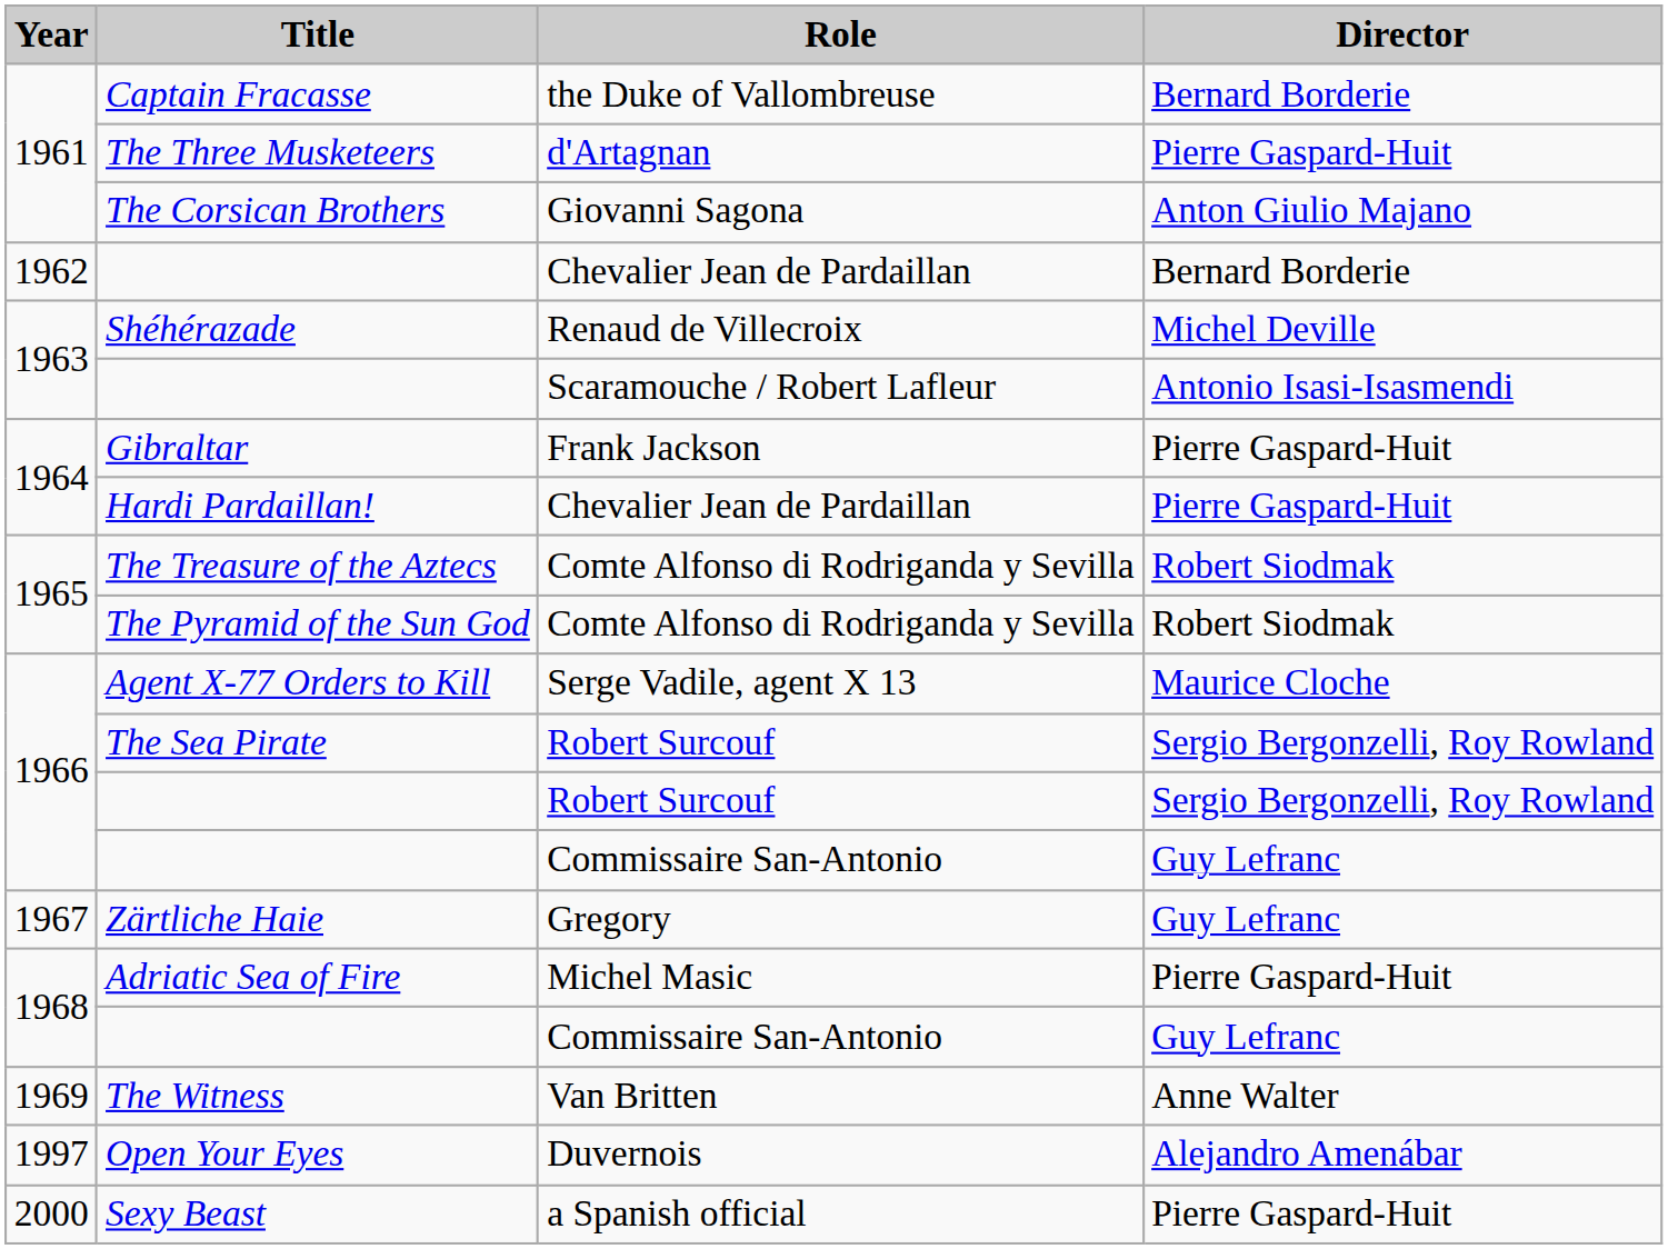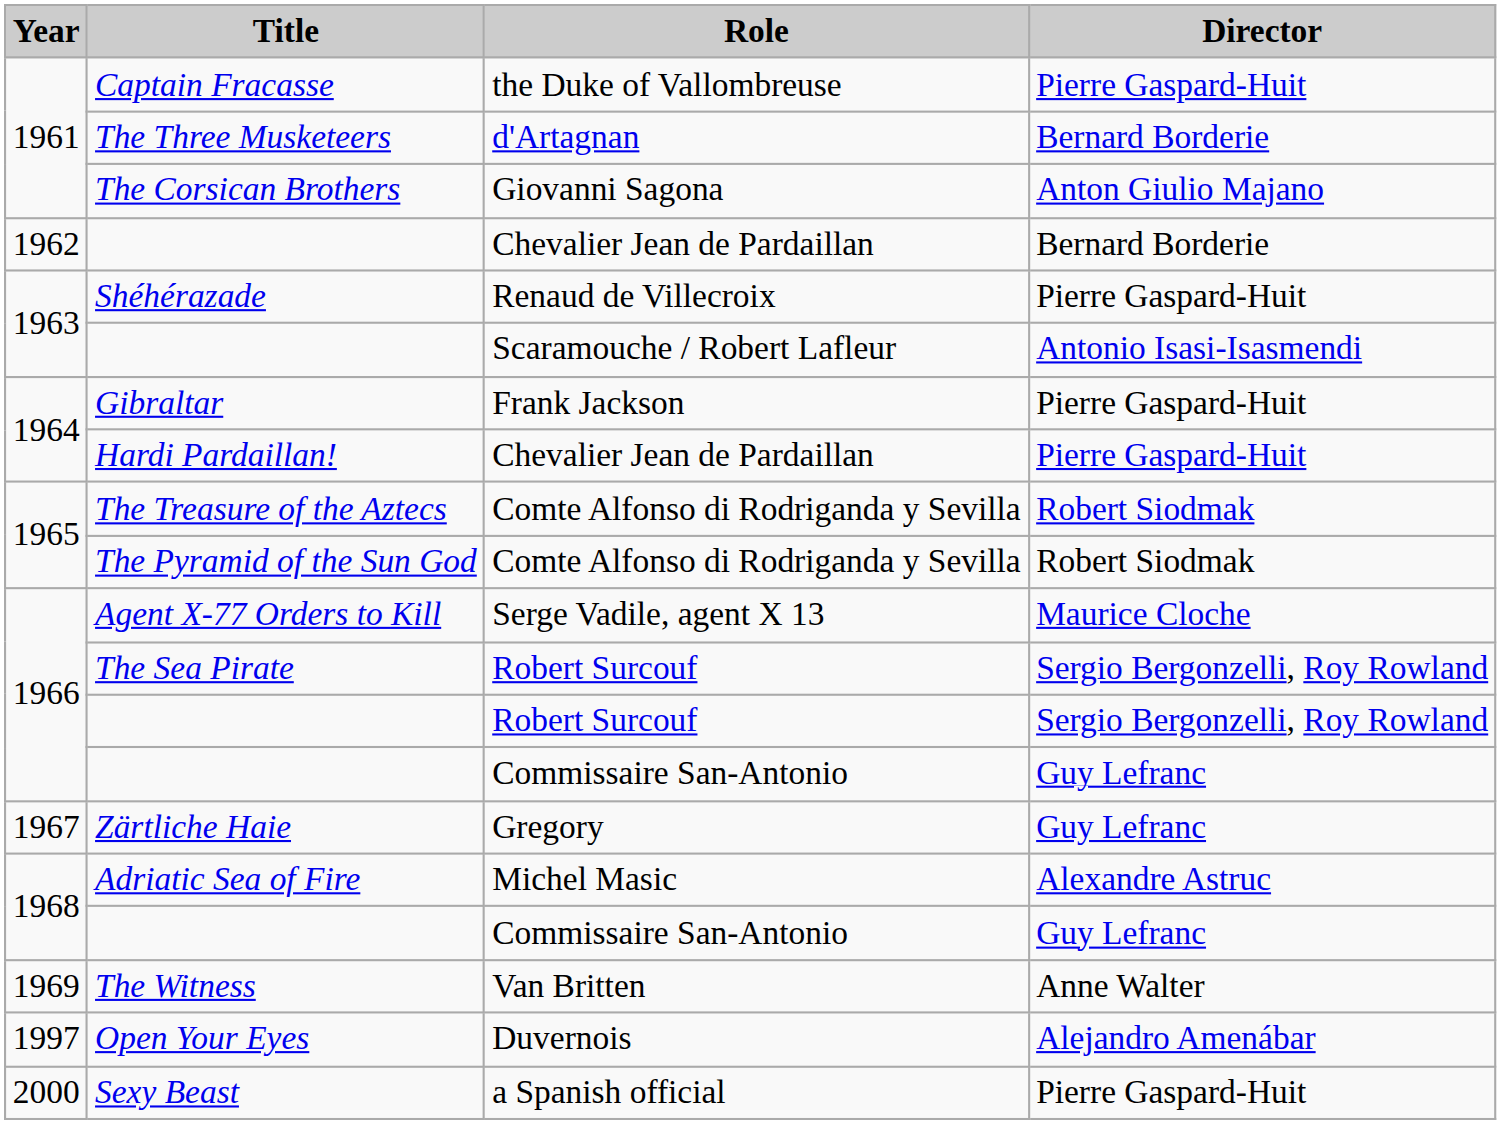Captain Fracasse | Director: Bernard Borderie -> Pierre Gaspard-Huit
The Three Musketeers | Director: Pierre Gaspard-Huit -> Bernard Borderie
Shéhérazade | Director: Michel Deville -> Pierre Gaspard-Huit
Adriatic Sea of Fire | Director: Pierre Gaspard-Huit -> Alexandre Astruc
